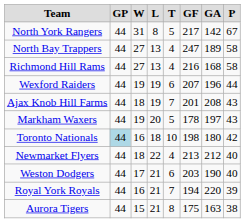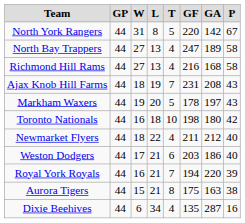North York Rangers | GF: 217 -> 220
- row: Wexford Raiders | 44 | 19 | 19 | 6 | 207 | 196 | 44
Ajax Knob Hill Farms | GF: 201 -> 231
Toronto Nationals | GP: lightblue background -> no background
Newmarket Flyers | GF: 213 -> 211
Weston Dodgers | GA: 190 -> 186
+ row: Dixie Beehives | 44 | 6 | 34 | 4 | 135 | 287 | 16
